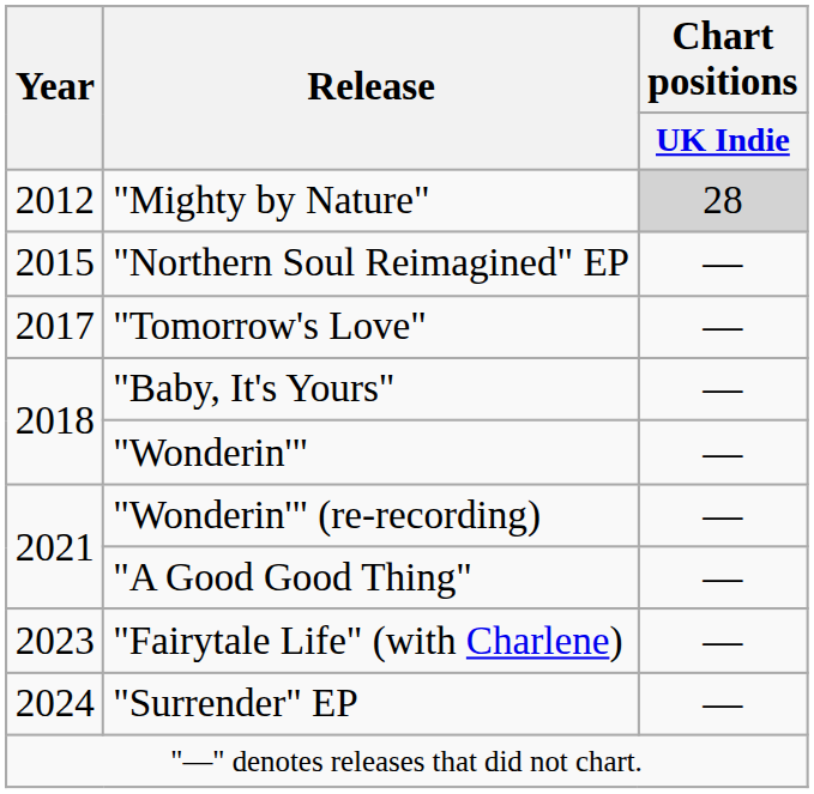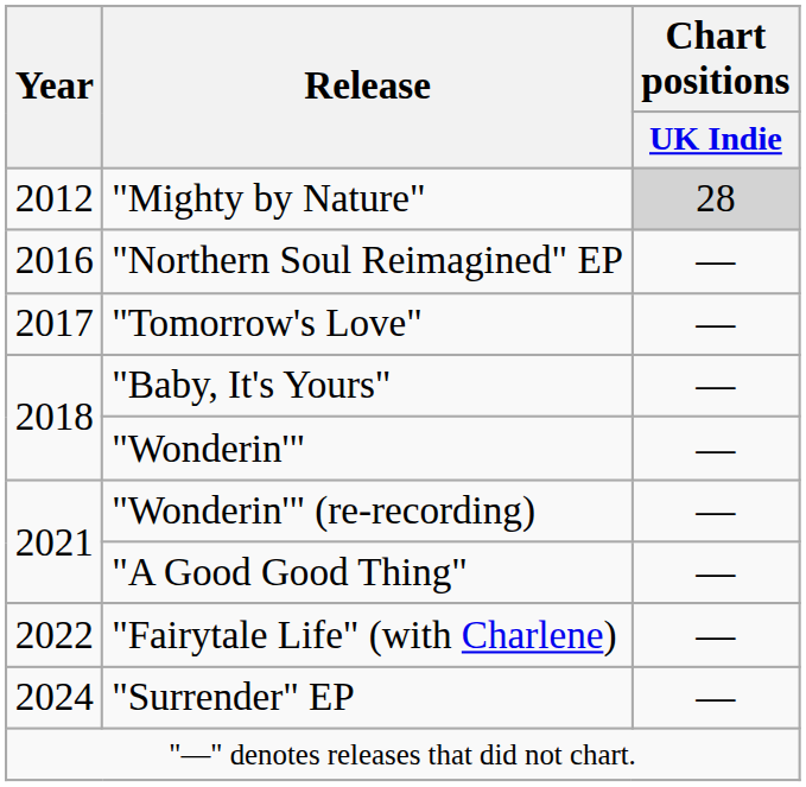"Northern Soul Reimagined" EP | Year: 2015 -> 2016
"Fairytale Life" (with Charlene) | Year: 2023 -> 2022
